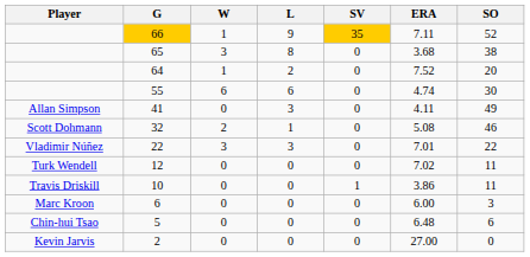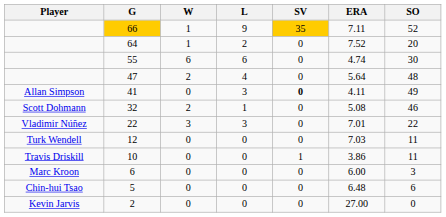- row: 65 | 3 | 8 | 0 | 3.68 | 38
+ row: 47 | 2 | 4 | 0 | 5.64 | 48
41 | SV: normal -> bold
12 | ERA: 7.02 -> 7.03
